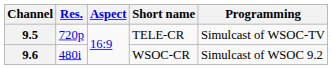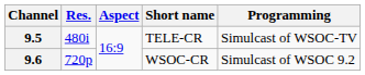9.5 | Res.: 720p -> 480i
9.6 | Res.: 480i -> 720p
